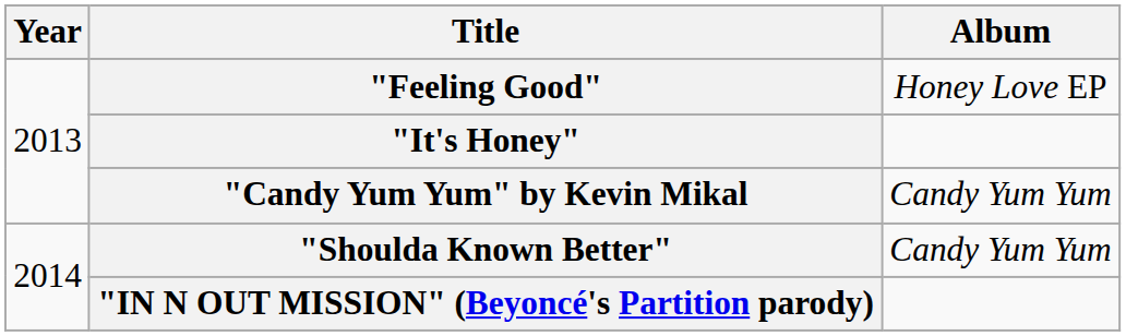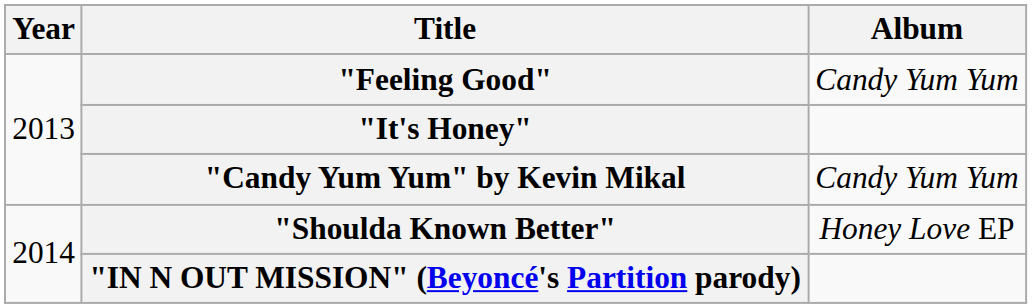"Feeling Good" | Album: Honey Love EP -> Candy Yum Yum
"Shoulda Known Better" | Album: Candy Yum Yum -> Honey Love EP
